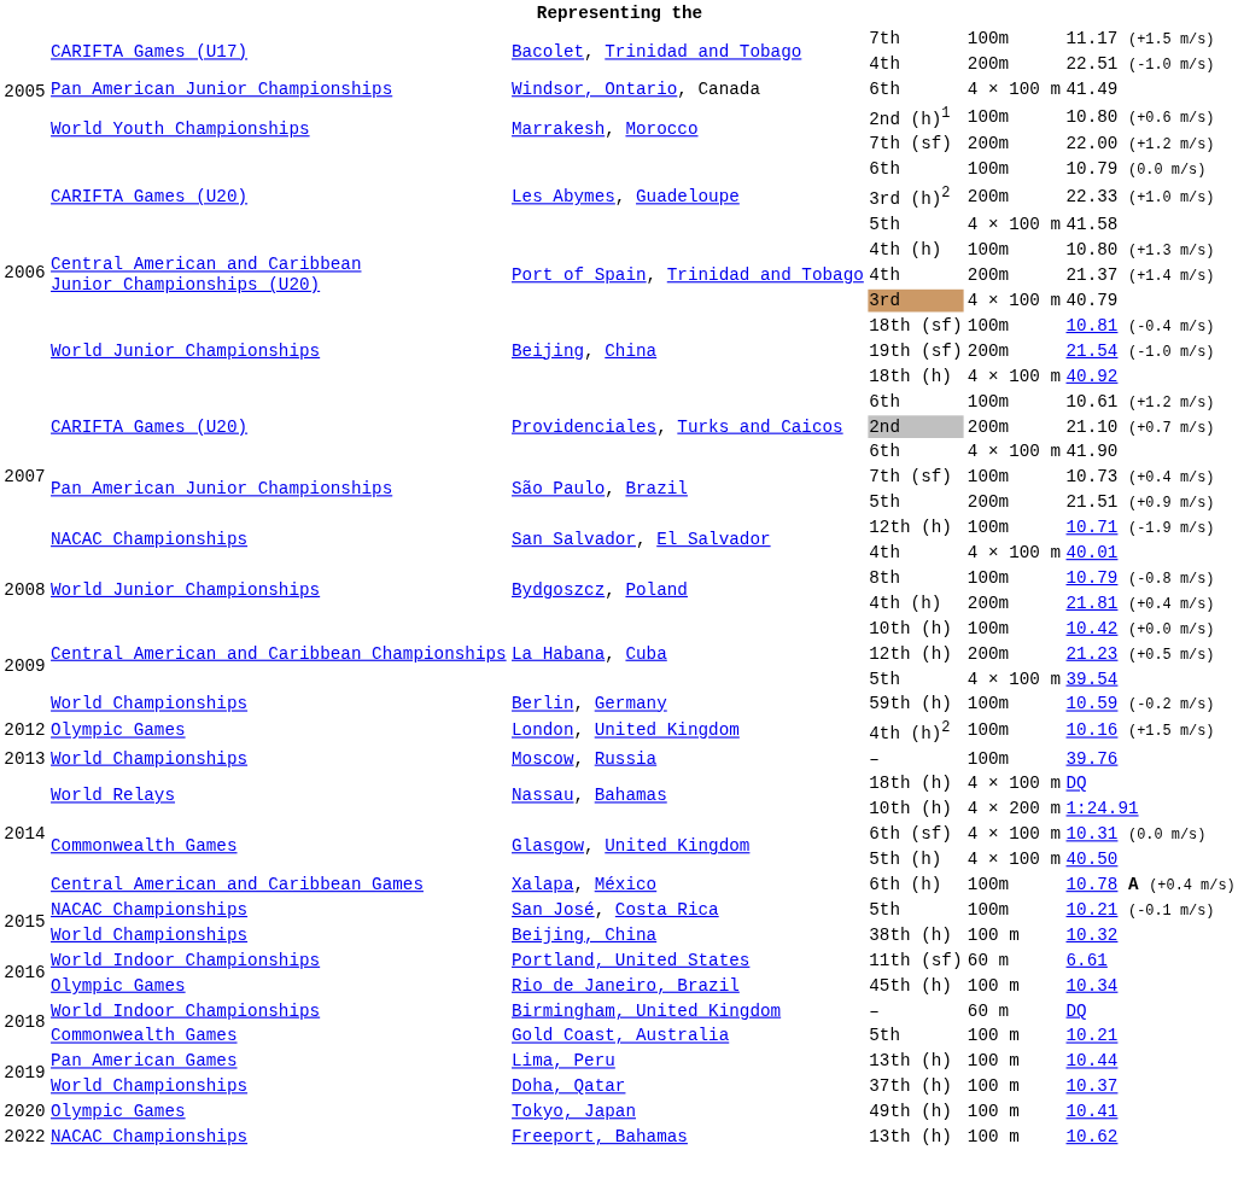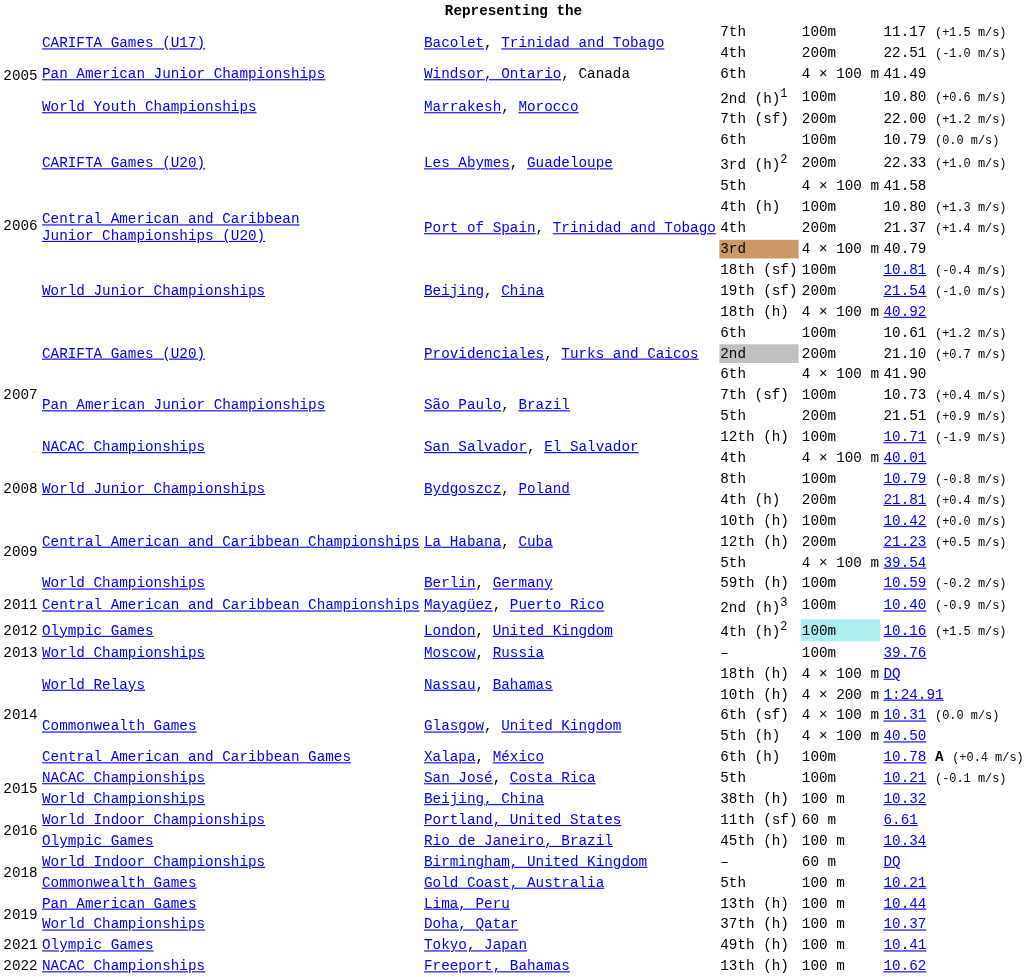+ row: 2011 | Central American and Caribbean Championships | Mayagüez, Puerto Rico | 2nd (h)3 | 100m | 10.40 (-0.9 m/s)
4th (h)2 | column 5: no background -> paleturquoise background
49th (h) | column 1: 2020 -> 2021
